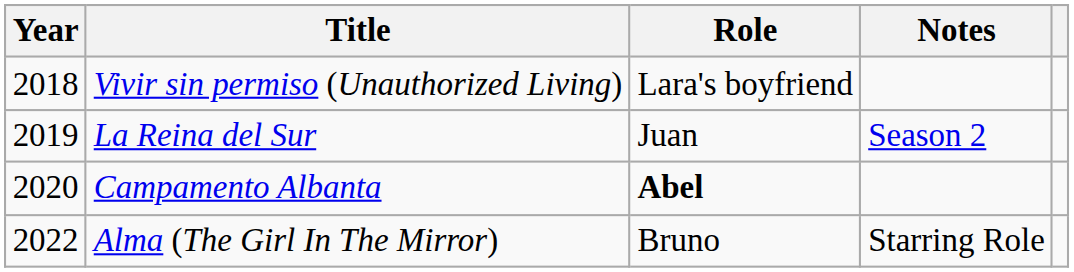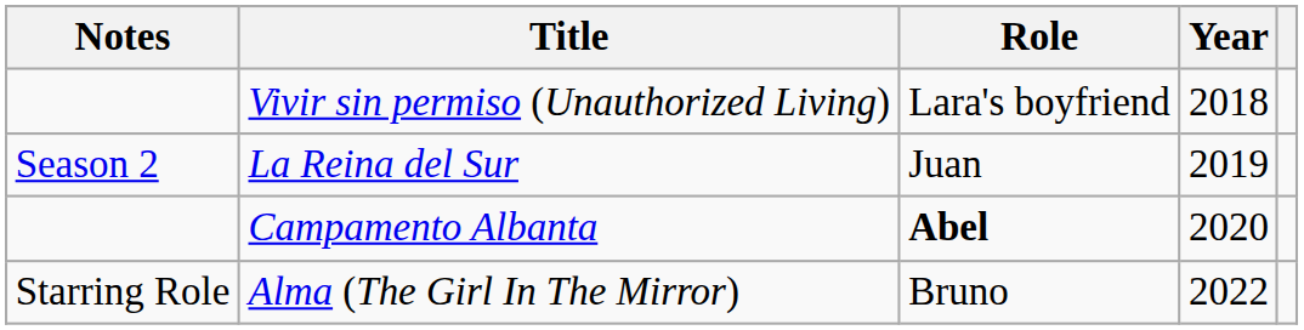columns swapped: Year <-> Notes
